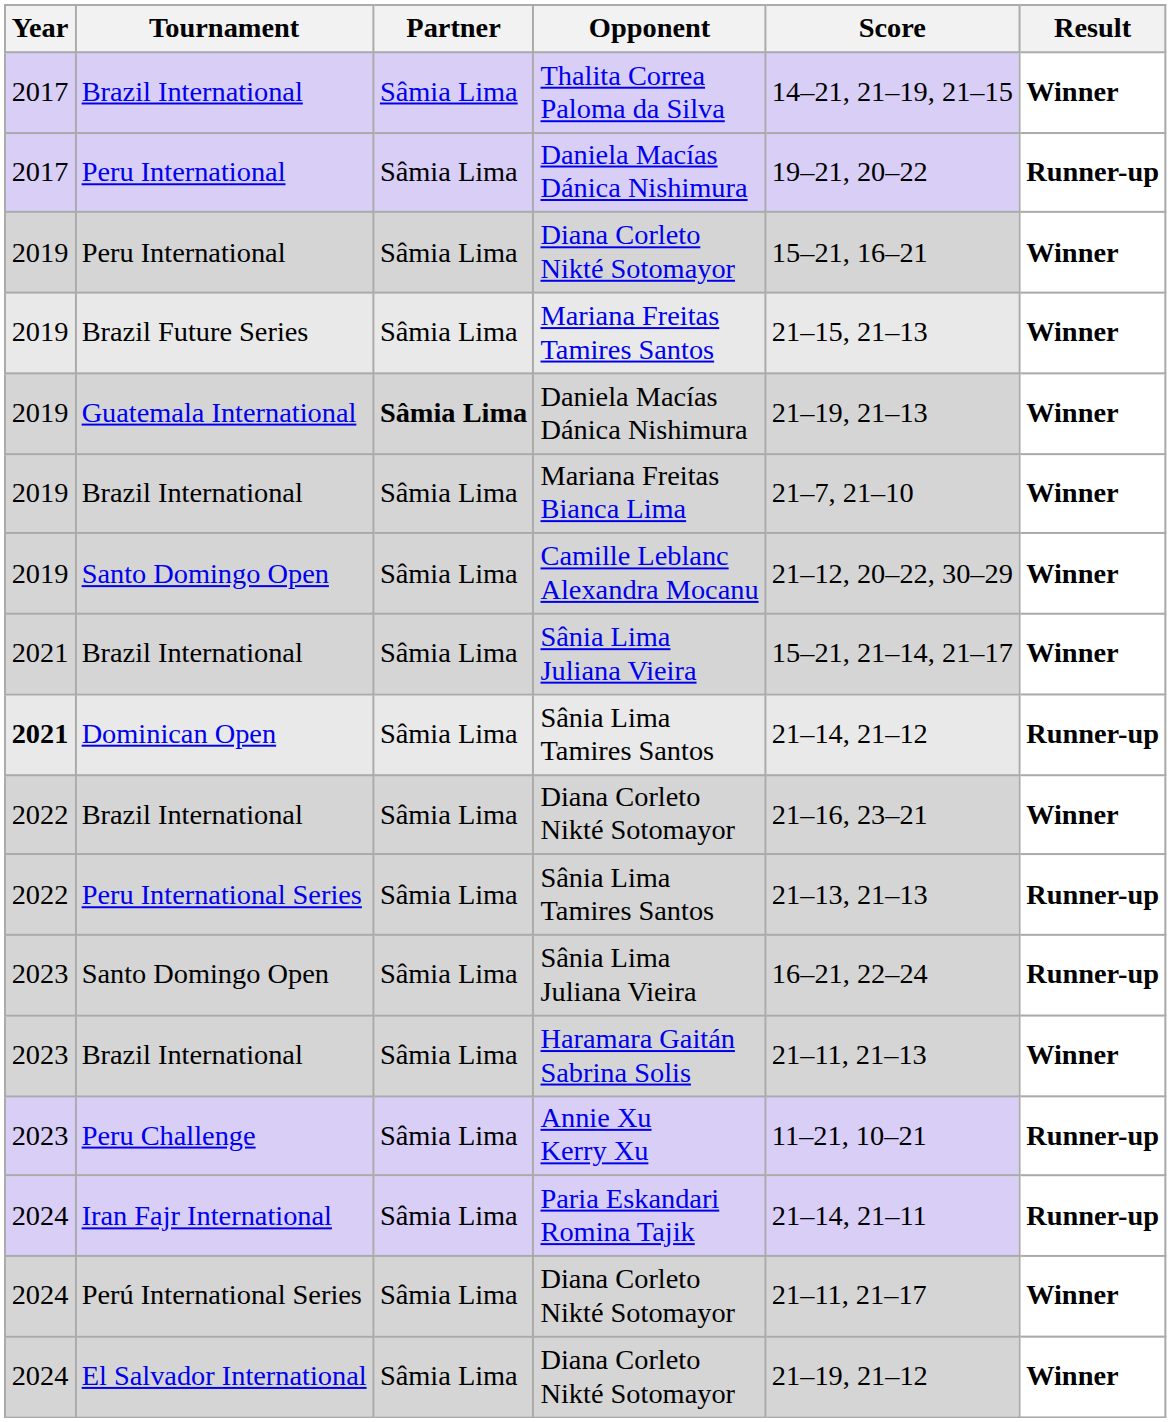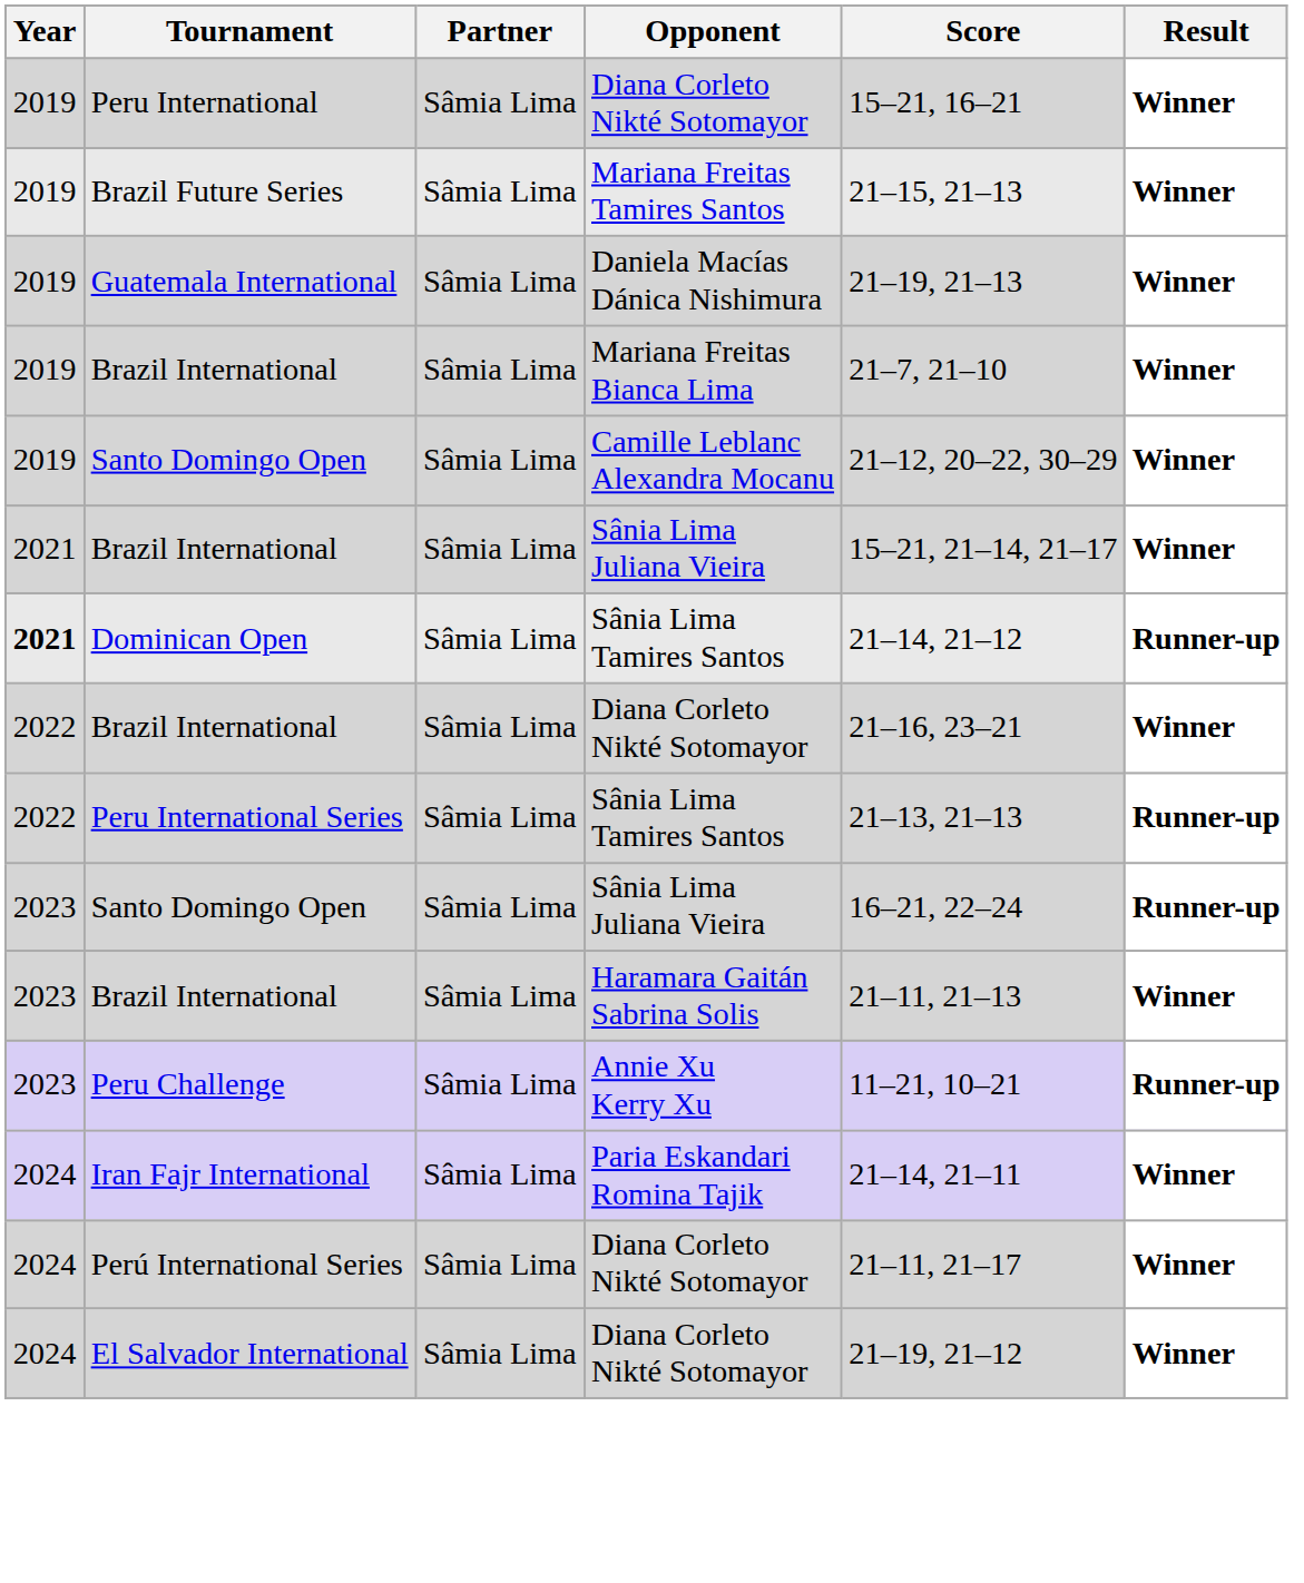- row: 2017 | Brazil International | Sâmia Lima | Thalita Correa Paloma da Silva | 14–21, 21–19, 21–15 | Winner
- row: 2017 | Peru International | Sâmia Lima | Daniela Macías Dánica Nishimura | 19–21, 20–22 | Runner-up
Guatemala International | Partner: bold -> normal
Iran Fajr International | Result: Runner-up -> Winner
